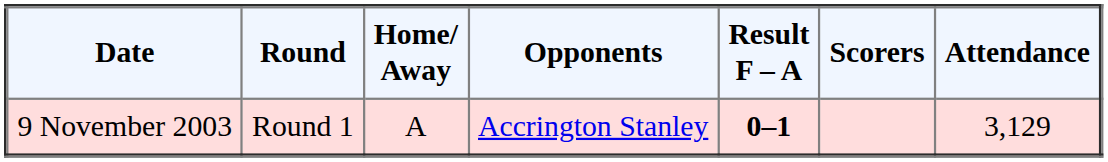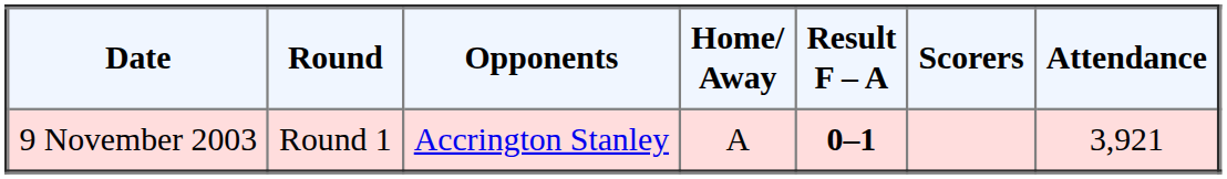columns swapped: Opponents <-> Home/ Away
9 November 2003 | Attendance: 3,129 -> 3,921
